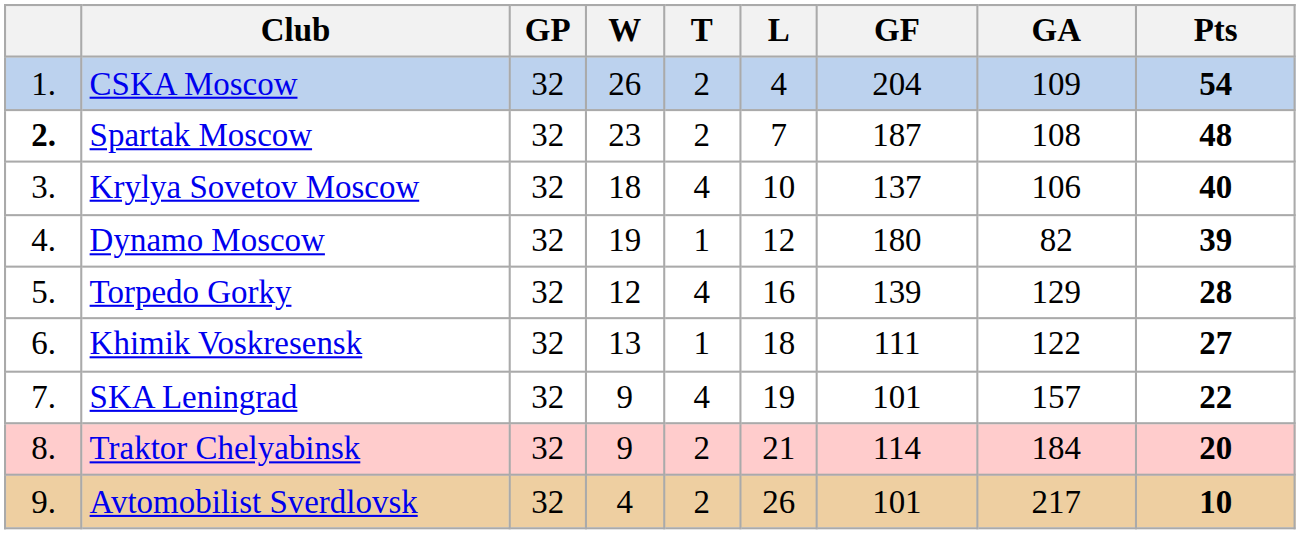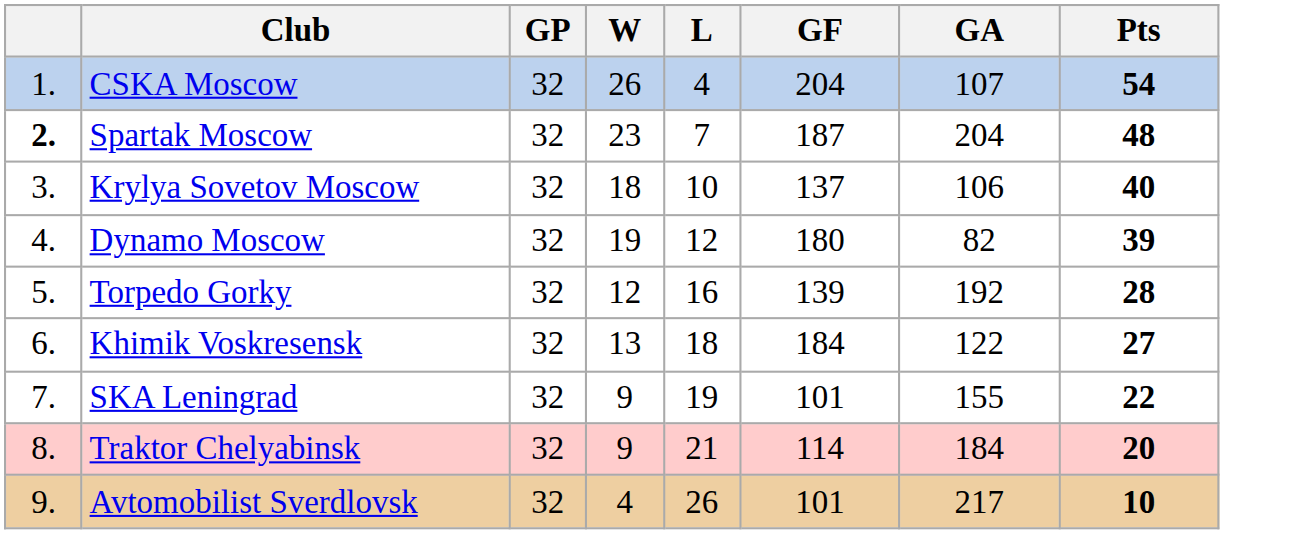- column: T | 2 | 2 | 4 | 1 | 4 | 1 | 4 | 2 | 2
CSKA Moscow | GA: 109 -> 107
Spartak Moscow | GA: 108 -> 204
Torpedo Gorky | GA: 129 -> 192
Khimik Voskresensk | GF: 111 -> 184
SKA Leningrad | GA: 157 -> 155
